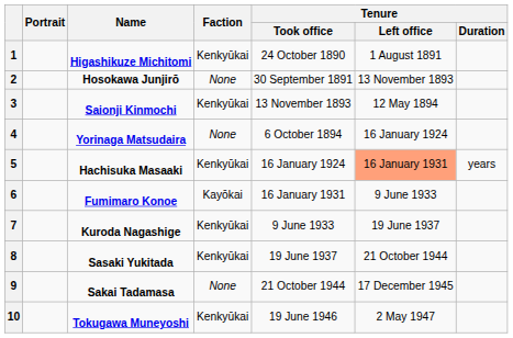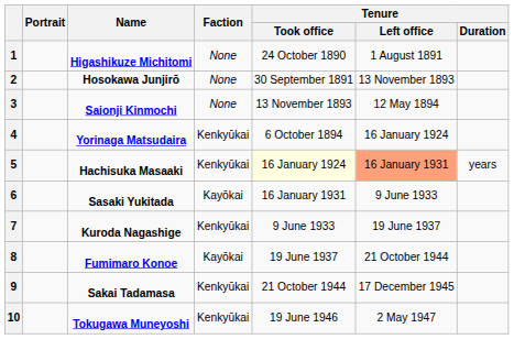1 | Faction: Kenkyūkai -> None
3 | Faction: Kenkyūkai -> None
4 | Faction: None -> Kenkyūkai
5 | Tenure / Took office: no background -> lightyellow background
6 | Name: Fumimaro Konoe -> Sasaki Yukitada
8 | Name: Sasaki Yukitada -> Fumimaro Konoe
8 | Faction: Kenkyūkai -> Kayōkai
9 | Faction: None -> Kenkyūkai
